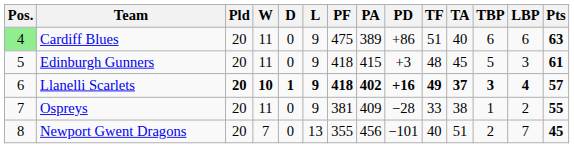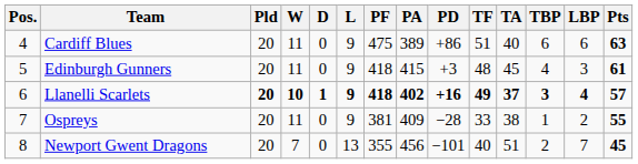Cardiff Blues | Pos.: lightgreen background -> no background
Edinburgh Gunners | TBP: 5 -> 4
